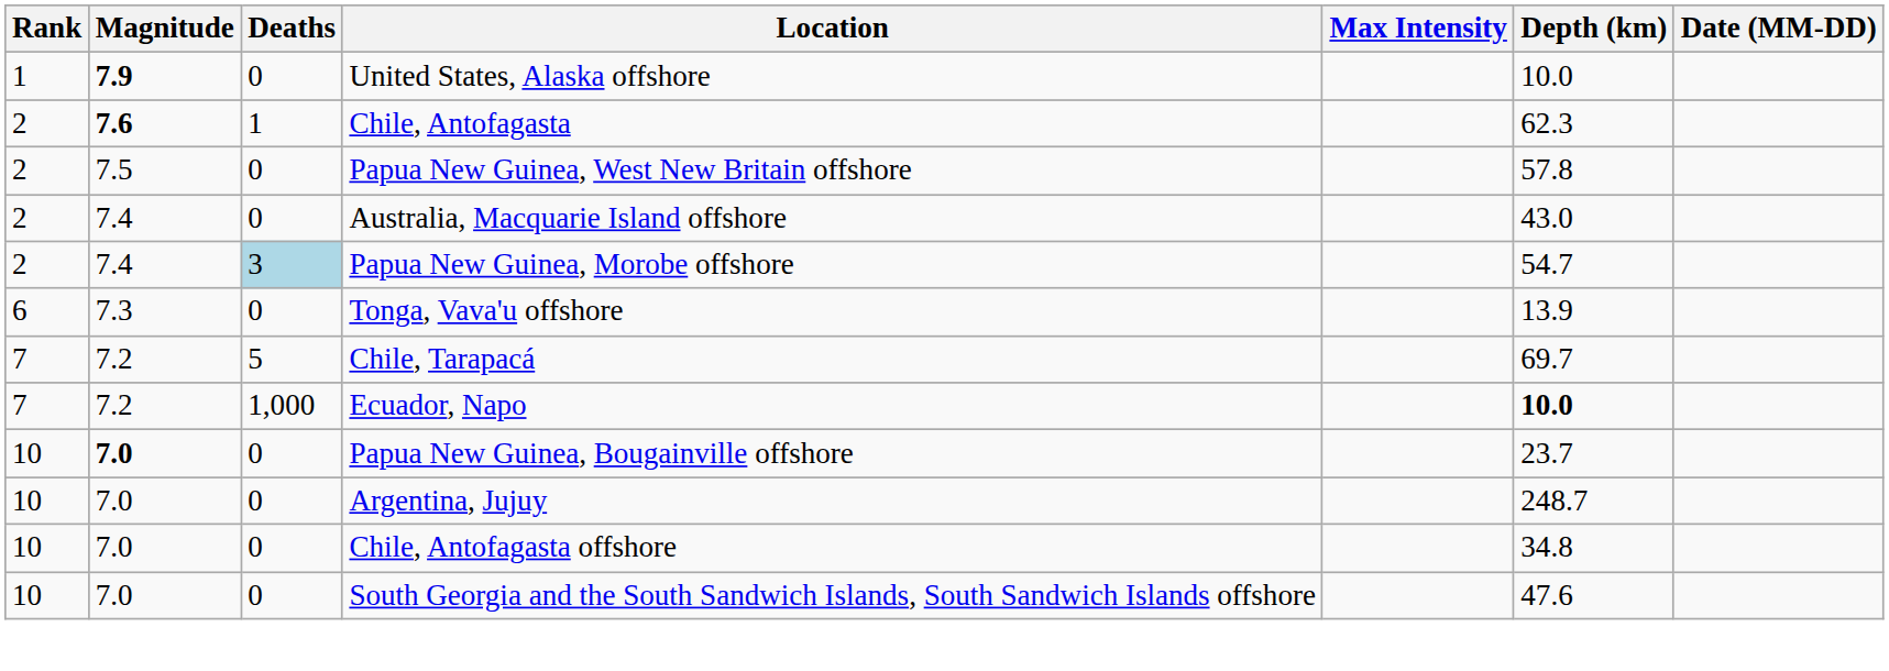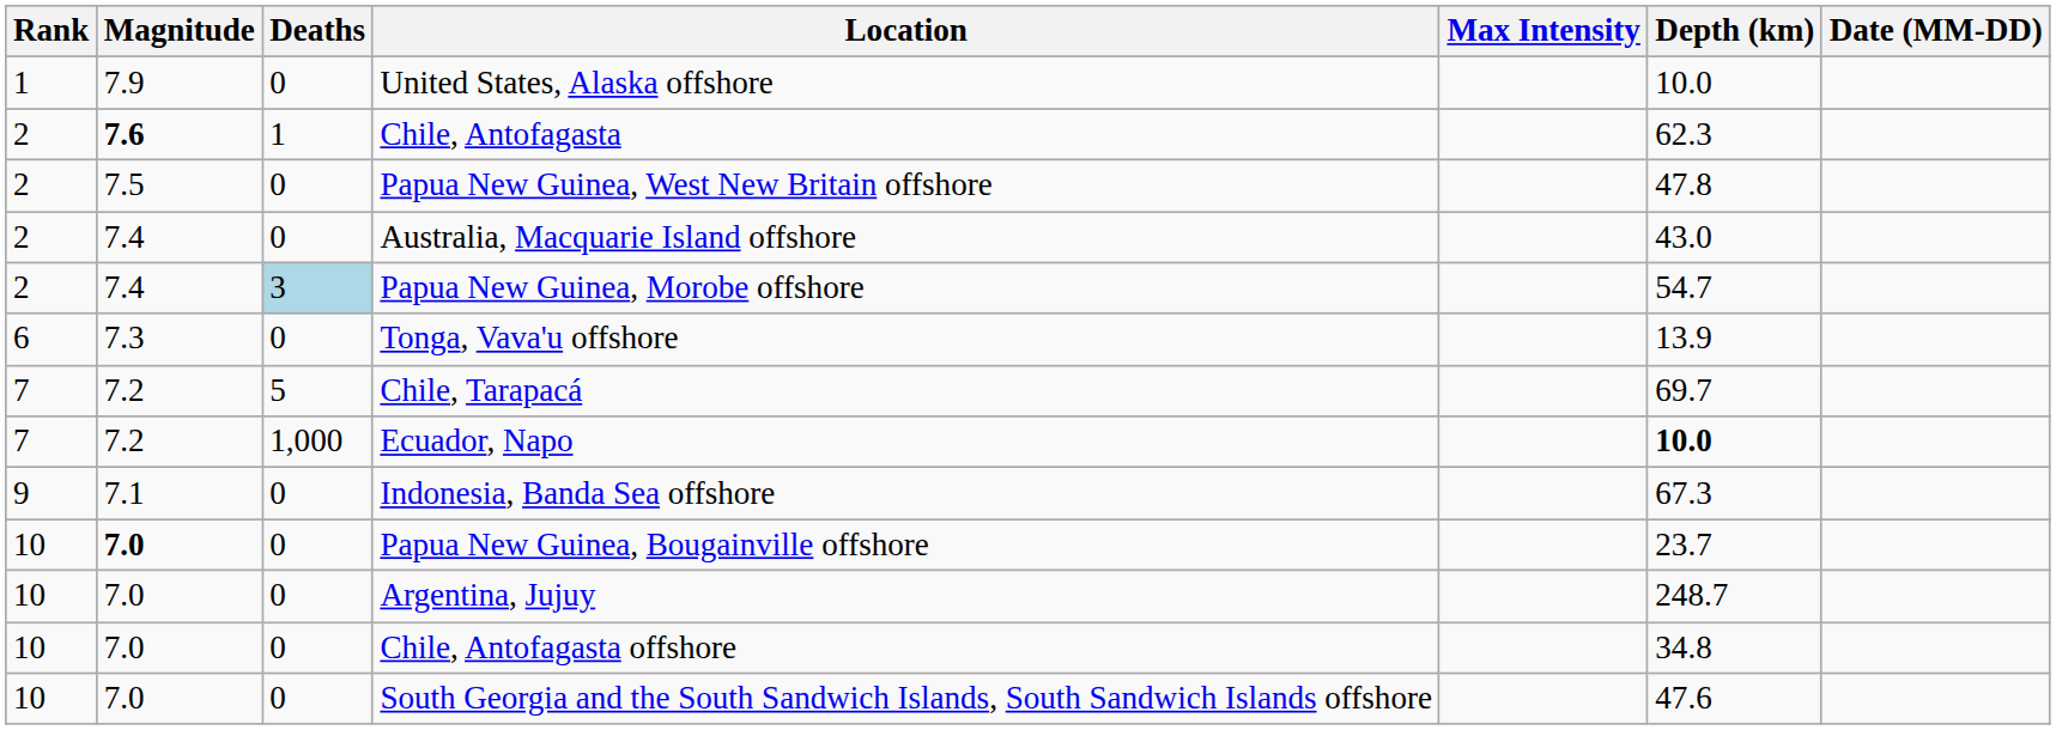United States, Alaska offshore | Magnitude: bold -> normal
Papua New Guinea, West New Britain offshore | Depth (km): 57.8 -> 47.8
+ row: 9 | 7.1 | 0 | Indonesia, Banda Sea offshore | 67.3
